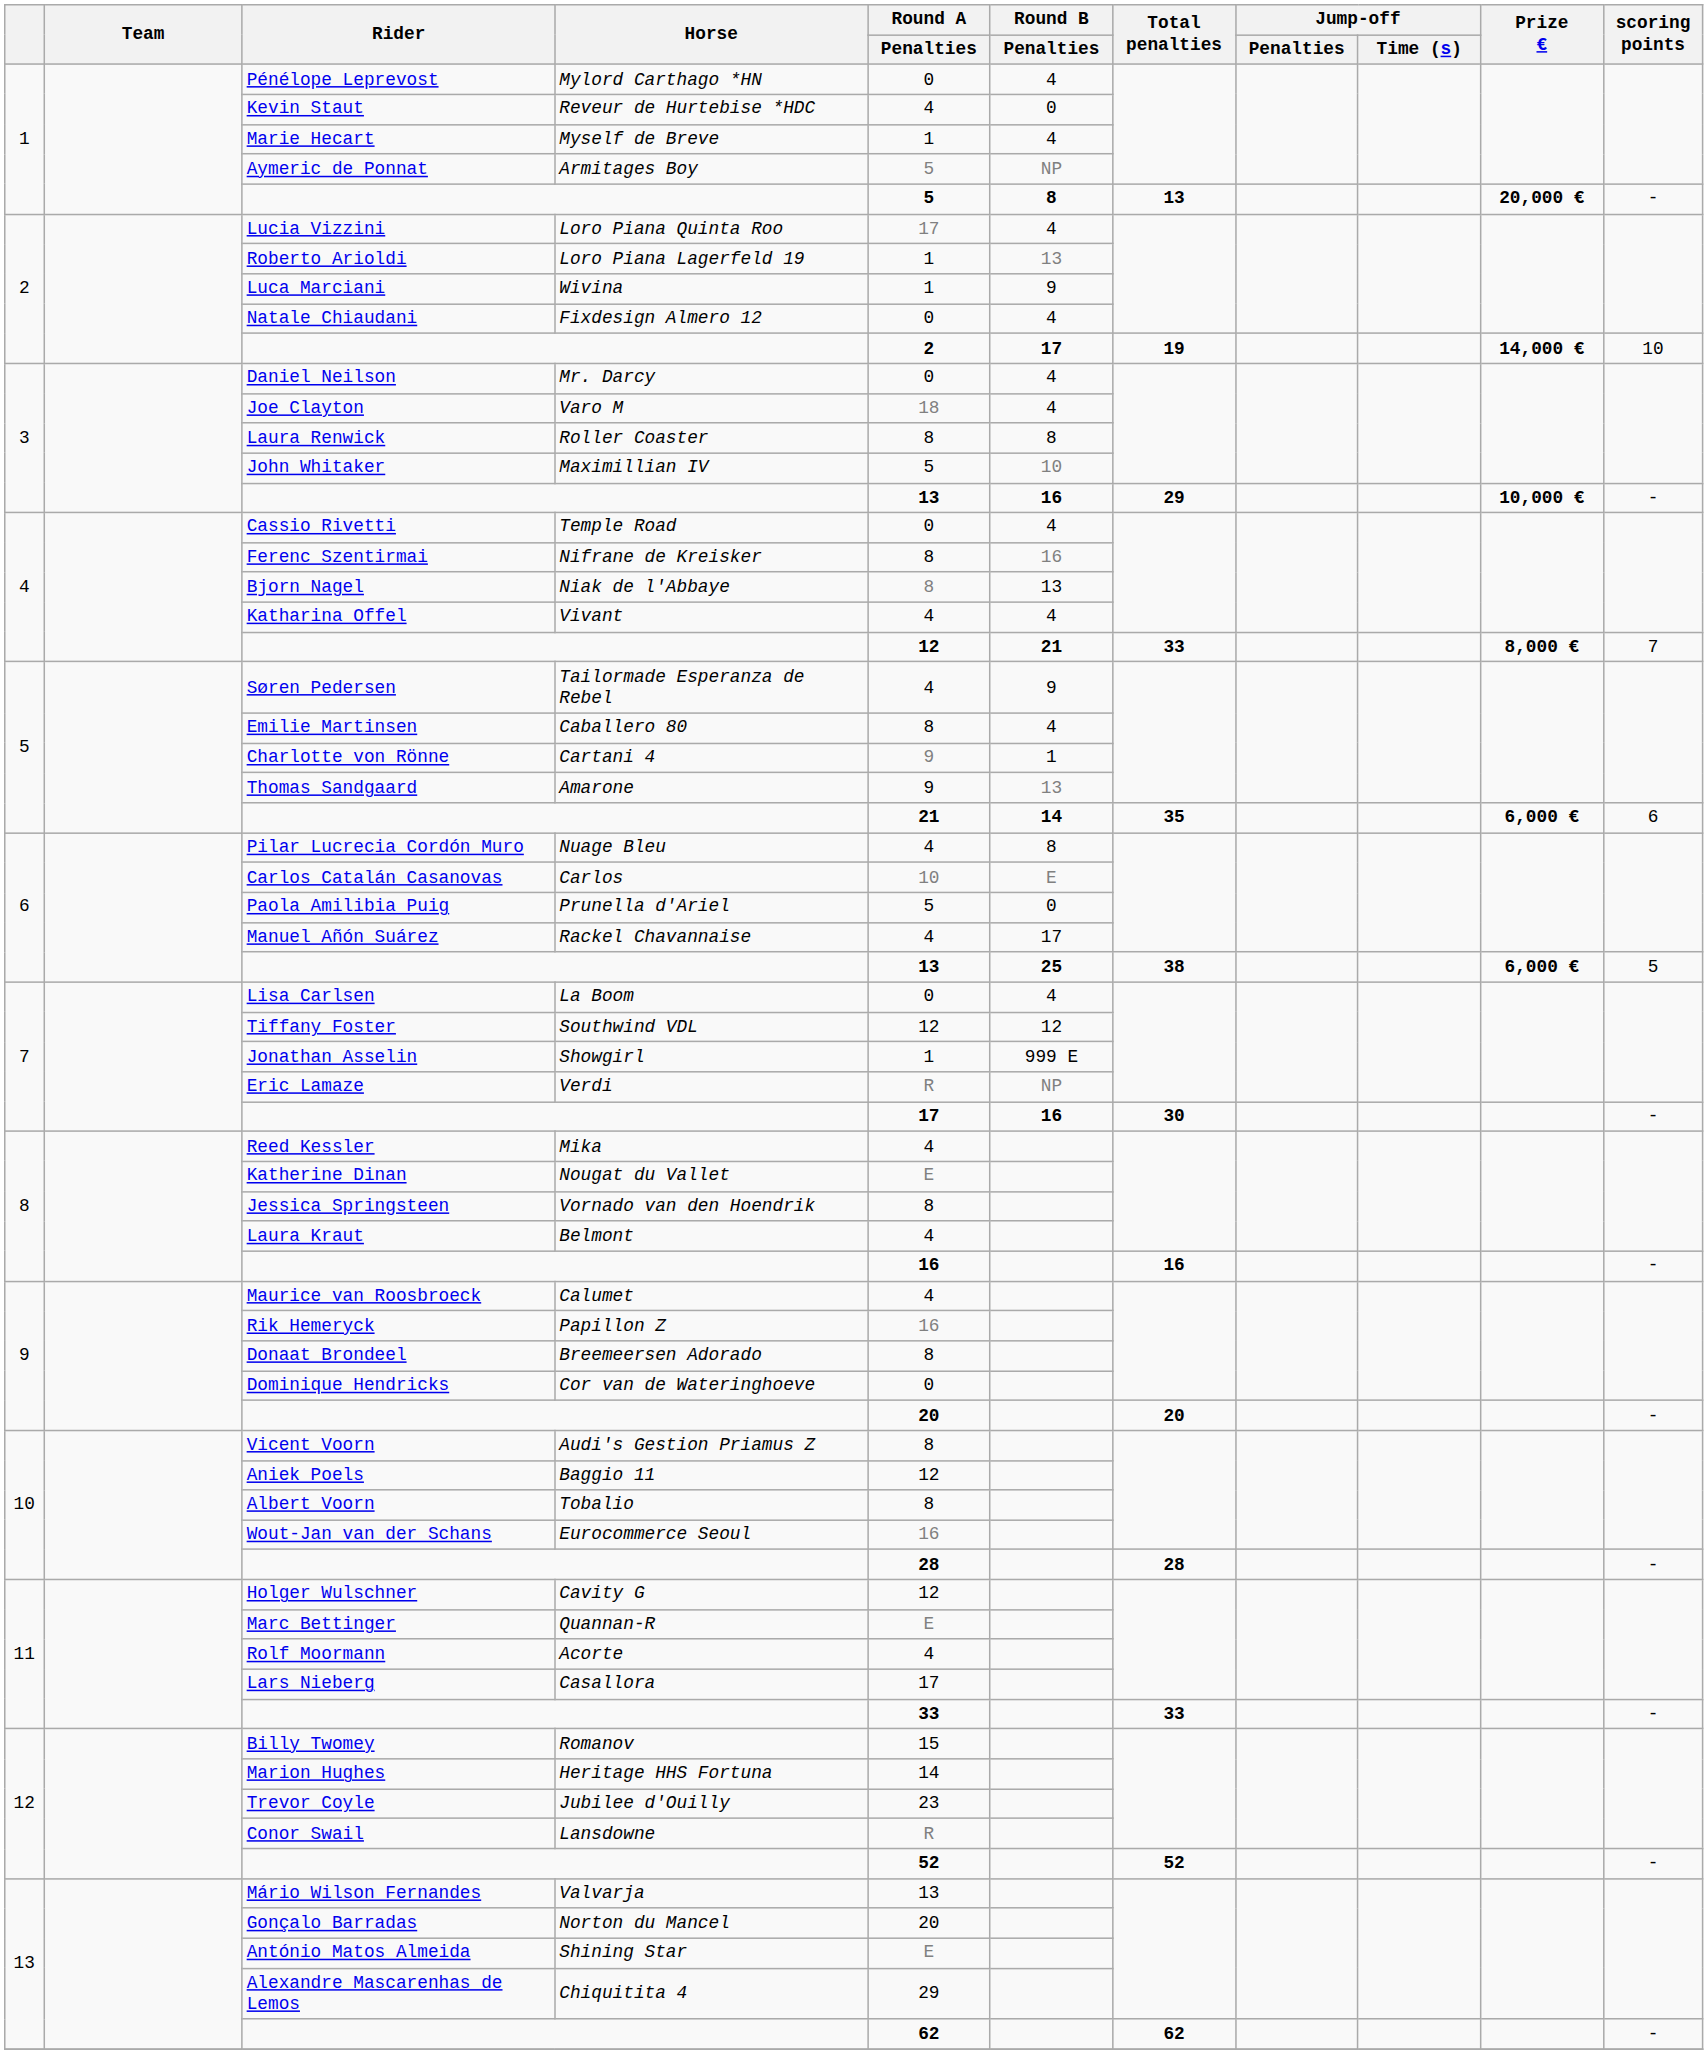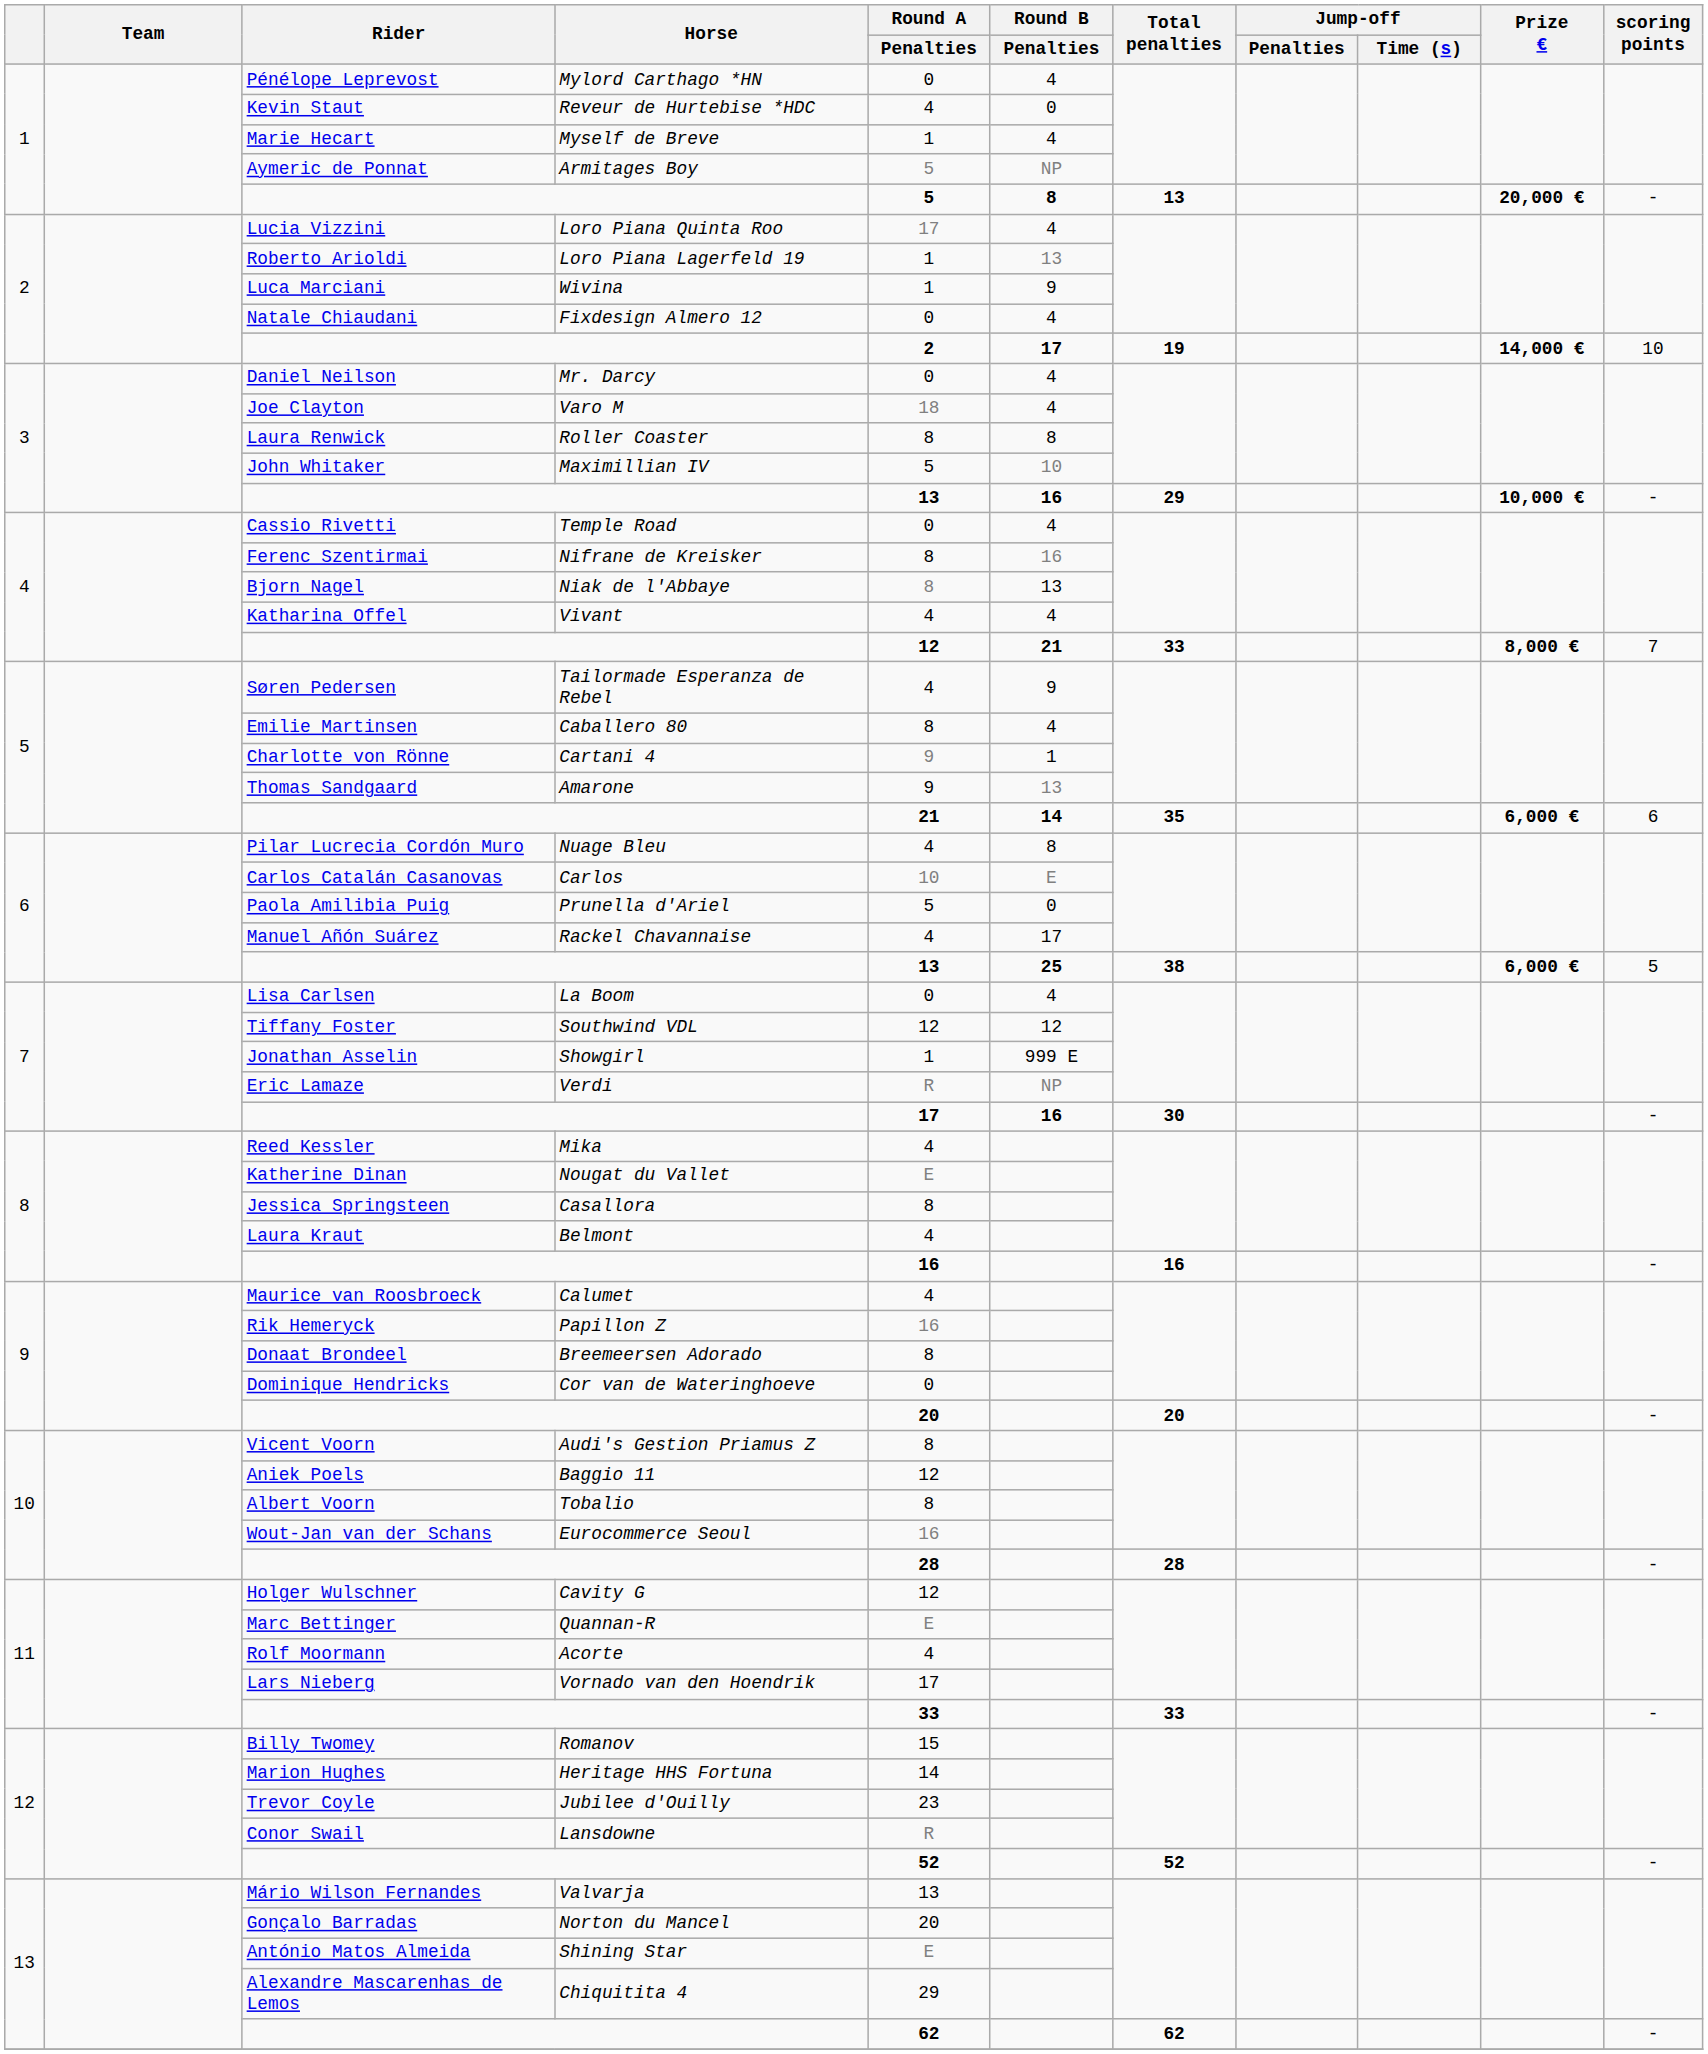Jessica Springsteen | Horse: Vornado van den Hoendrik -> Casallora
Lars Nieberg | Horse: Casallora -> Vornado van den Hoendrik
